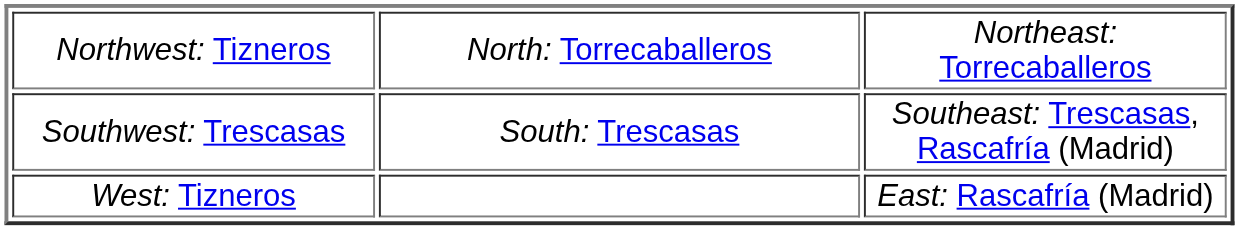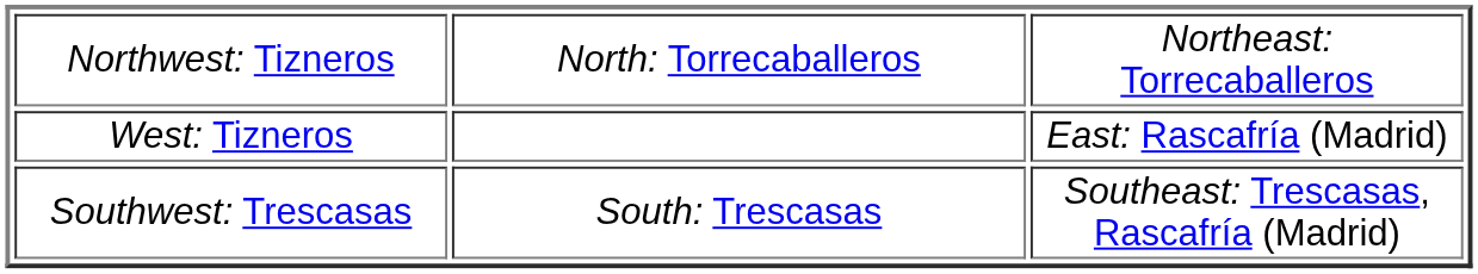rows swapped: West: Tizneros <-> Southwest: Trescasas
